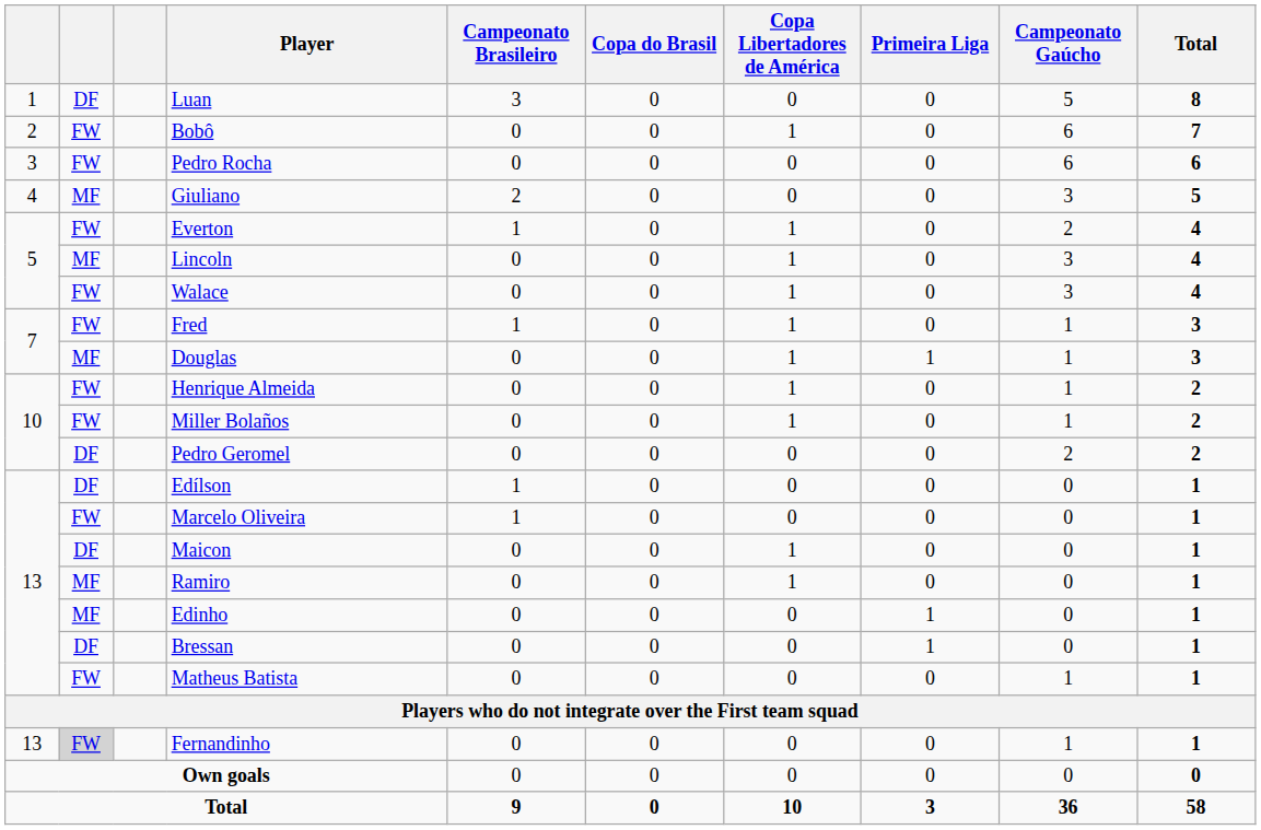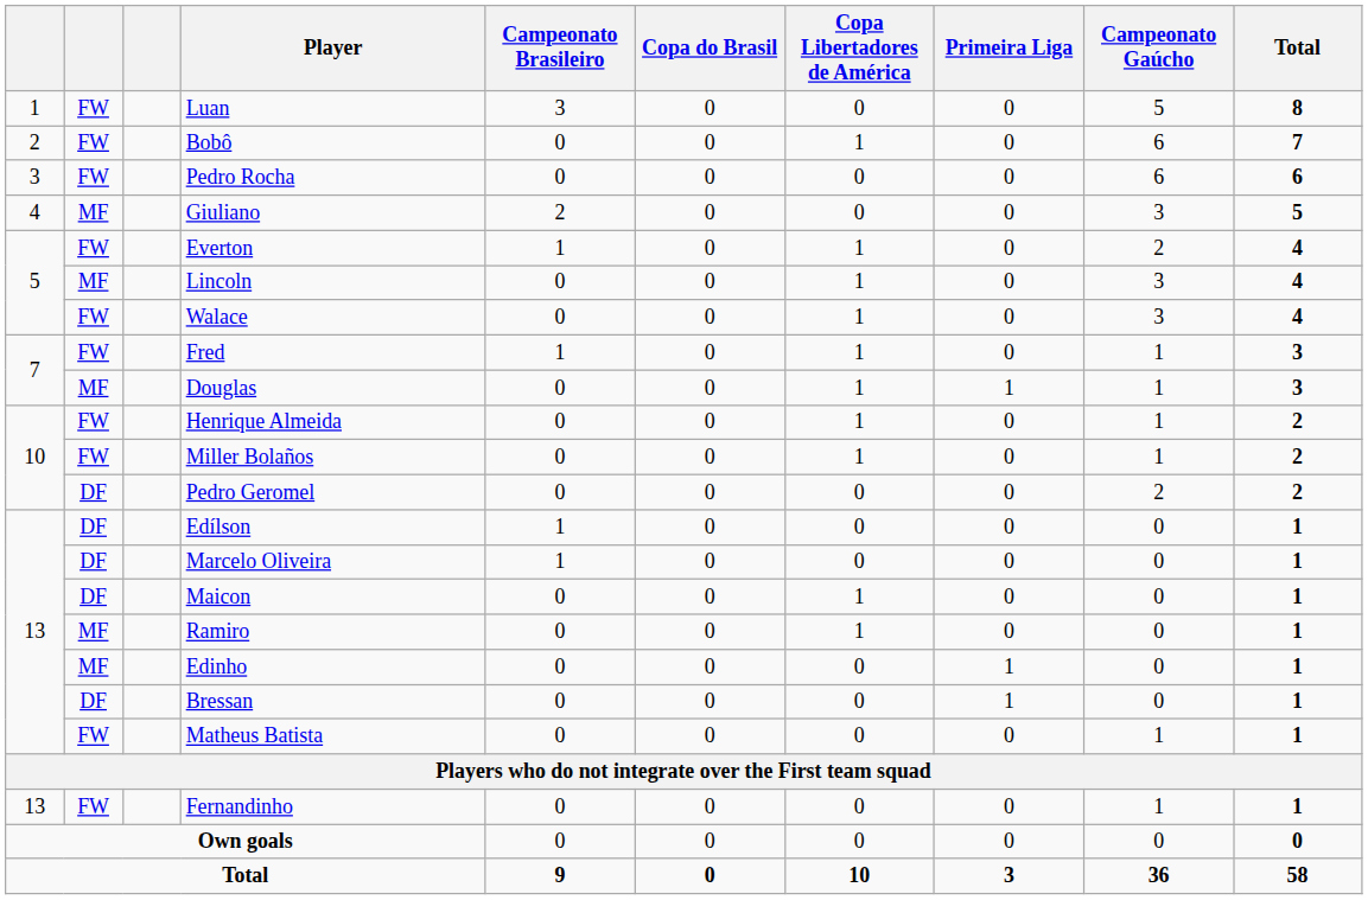Luan | column 2: DF -> FW
Marcelo Oliveira | column 2: FW -> DF
Fernandinho | column 2: lightgrey background -> no background
